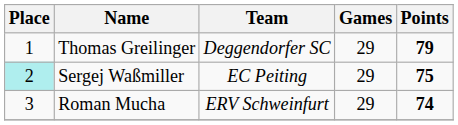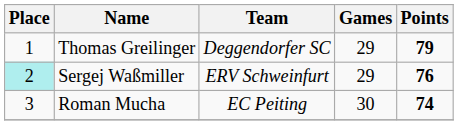Sergej Waßmiller | Team: EC Peiting -> ERV Schweinfurt
Sergej Waßmiller | Points: 75 -> 76
Roman Mucha | Team: ERV Schweinfurt -> EC Peiting
Roman Mucha | Games: 29 -> 30
